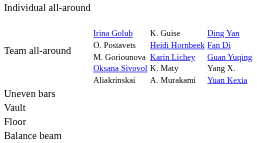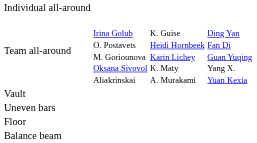rows swapped: Uneven bars <-> Vault
